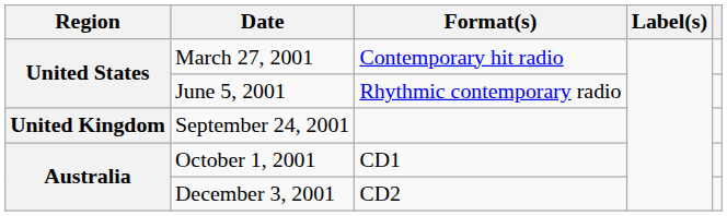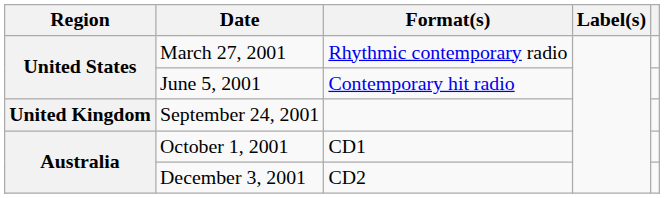March 27, 2001 | Format(s): Contemporary hit radio -> Rhythmic contemporary radio
June 5, 2001 | Format(s): Rhythmic contemporary radio -> Contemporary hit radio
